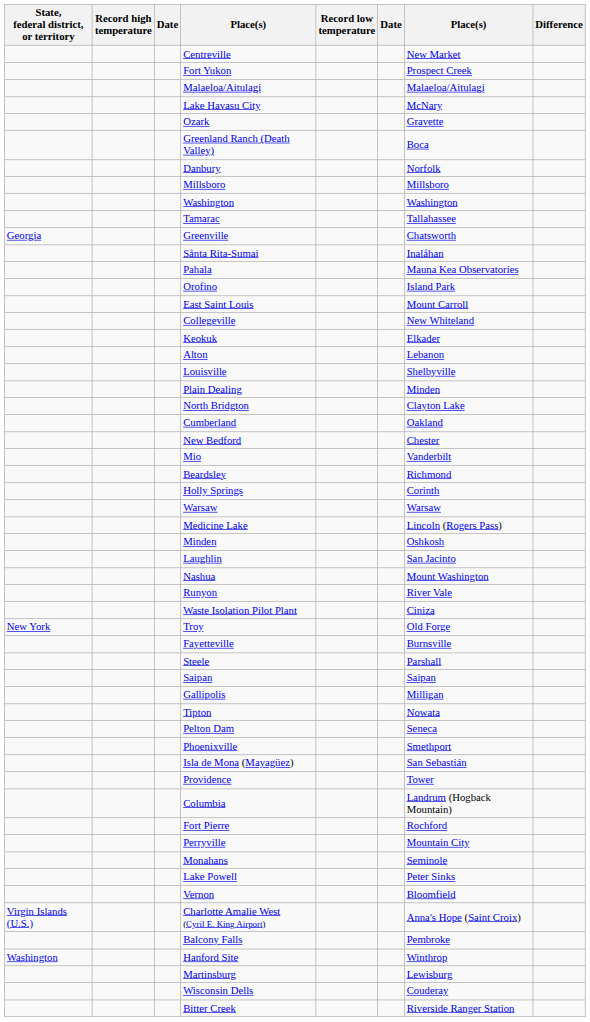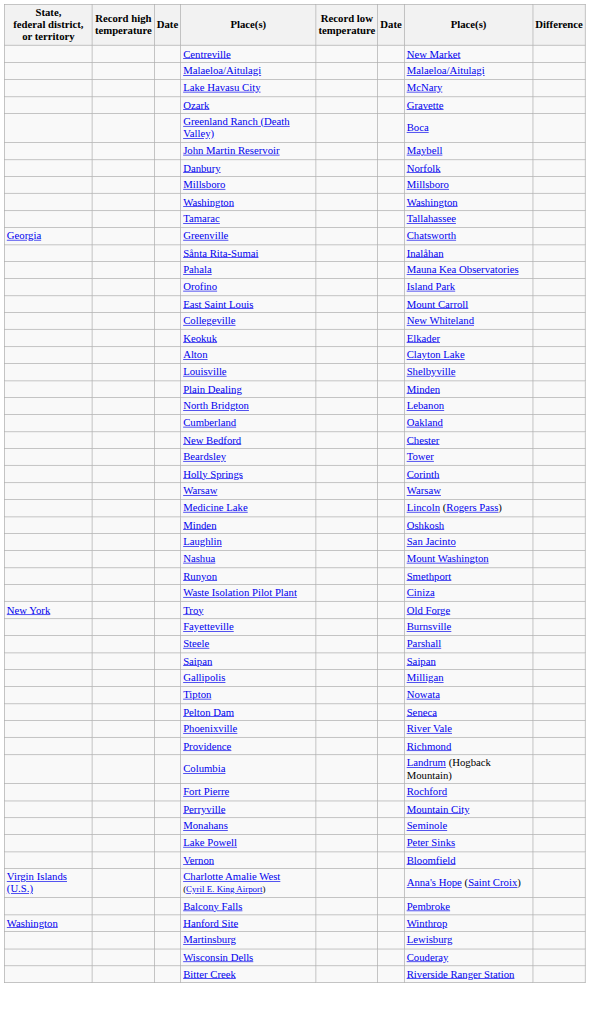- row: Fort Yukon | Prospect Creek
+ row: John Martin Reservoir | Maybell
Alton | column 7: Lebanon -> Clayton Lake
North Bridgton | column 7: Clayton Lake -> Lebanon
- row: Mio | Vanderbilt
Beardsley | column 7: Richmond -> Tower
Runyon | column 7: River Vale -> Smethport
Phoenixville | column 7: Smethport -> River Vale
- row: Isla de Mona (Mayagüez) | San Sebastián
Providence | column 7: Tower -> Richmond
